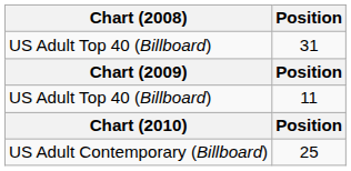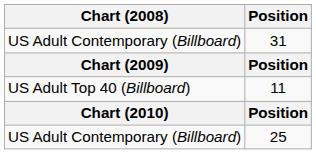31 | Chart (2008): US Adult Top 40 (Billboard) -> US Adult Contemporary (Billboard)
